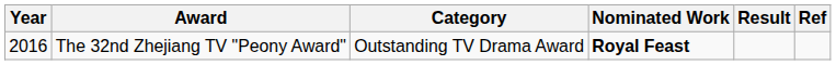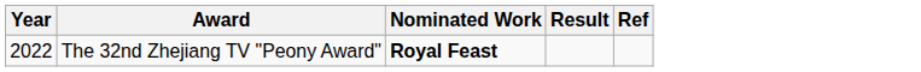- column: Category | Outstanding TV Drama Award
The 32nd Zhejiang TV "Peony Award" | Year: 2016 -> 2022
